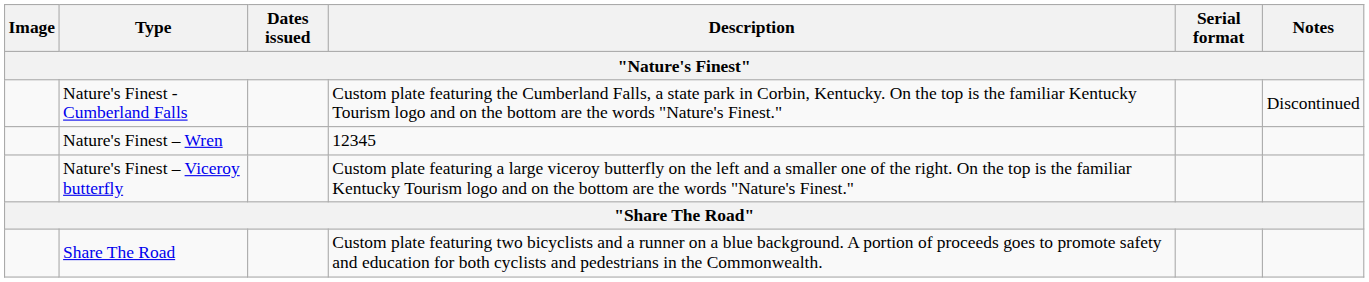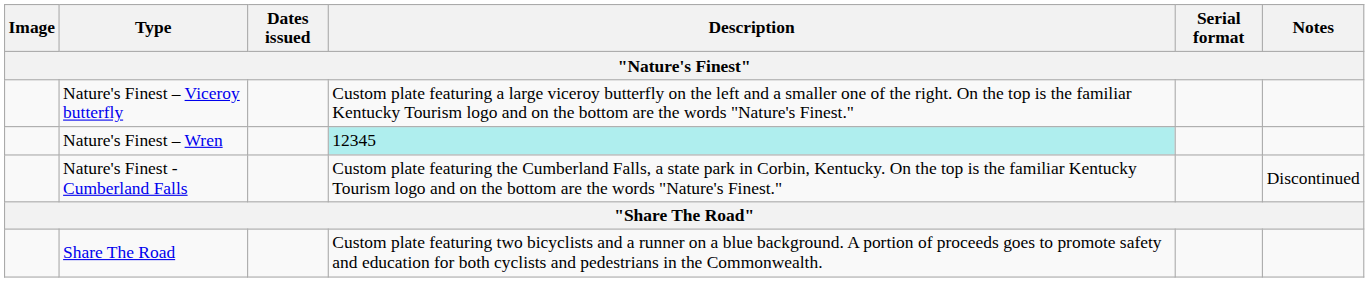rows swapped: Nature's Finest – Viceroy butterfly <-> Nature's Finest - Cumberland Falls
Nature's Finest – Wren | Description: no background -> paleturquoise background
